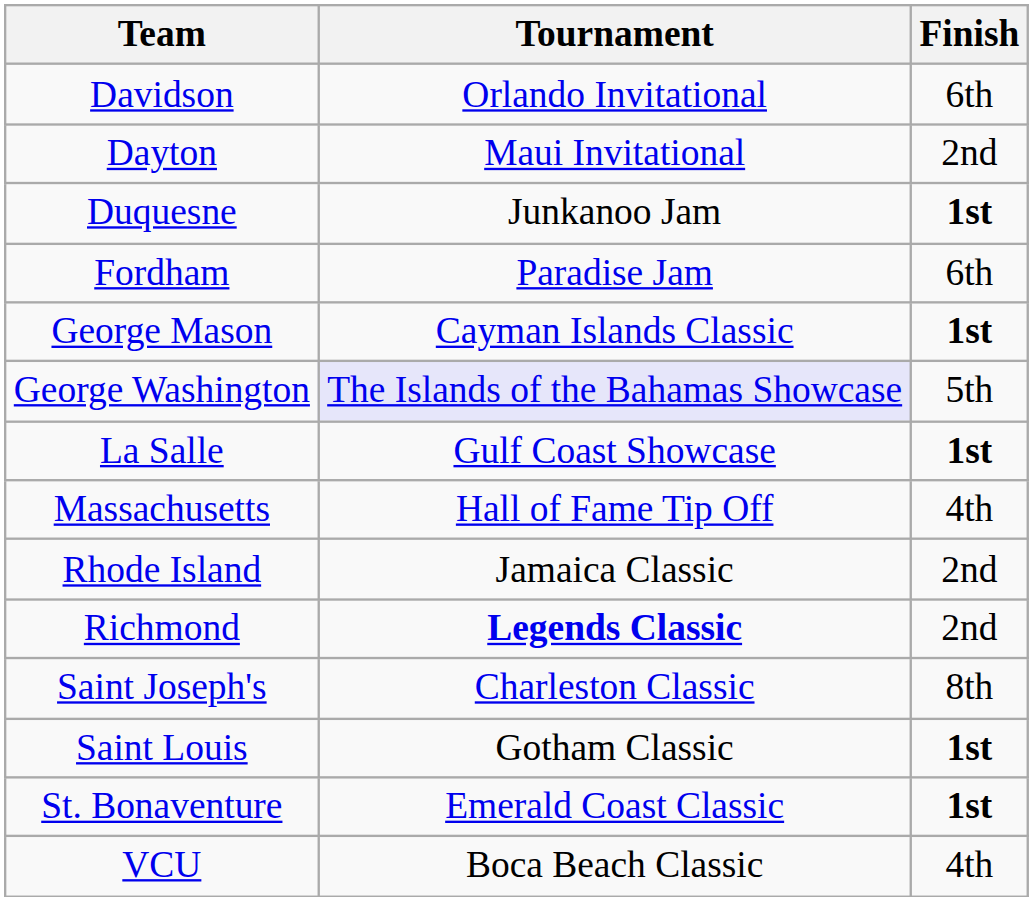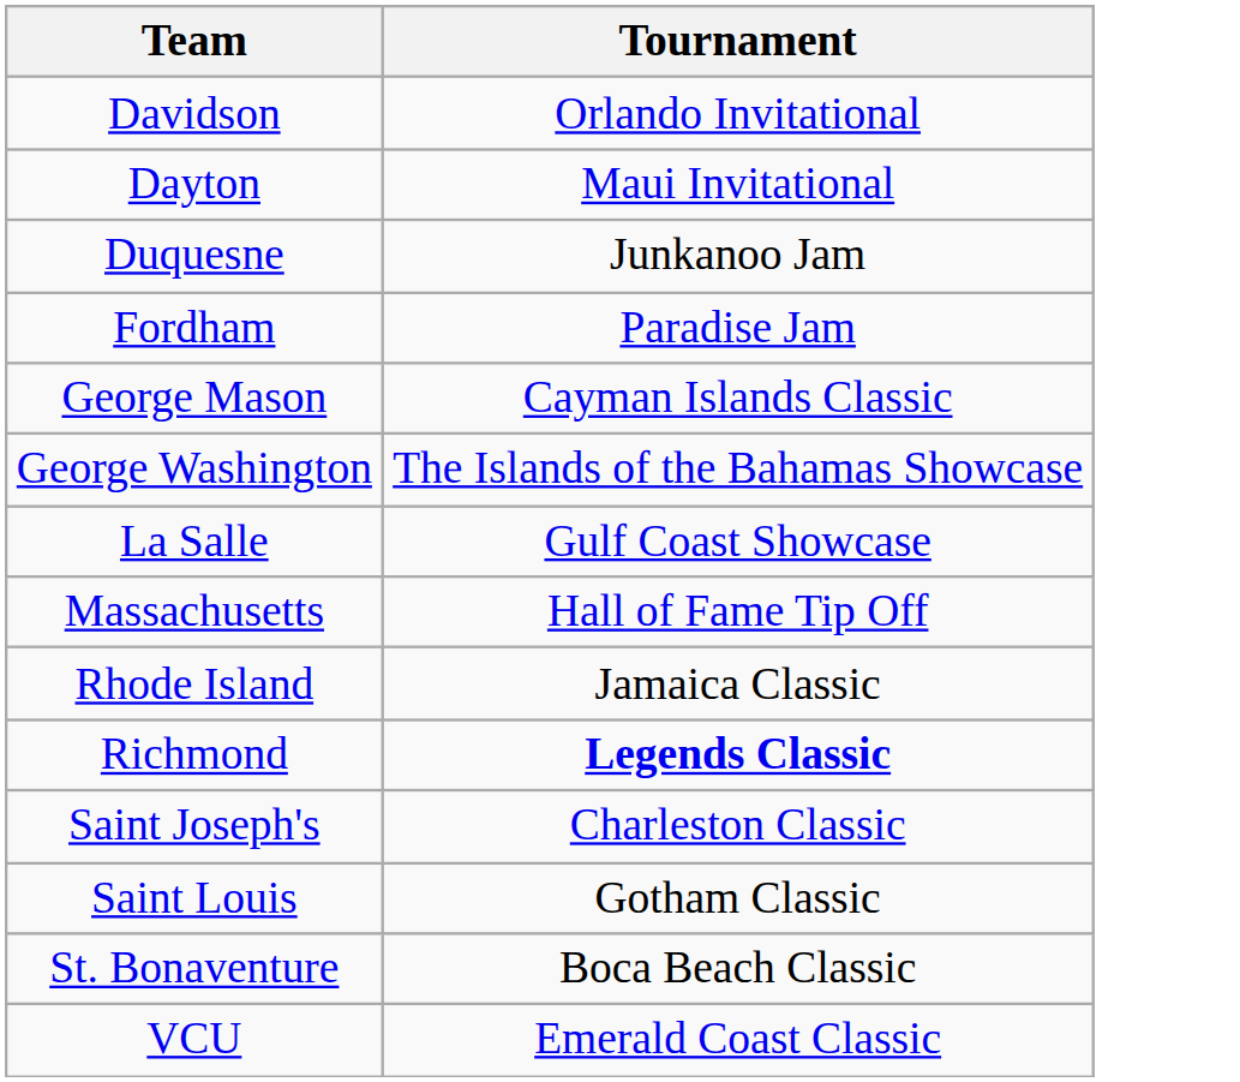- column: Finish | 6th | 2nd | 1st | 6th | 1st | 5th | 1st | 4th | 2nd | 2nd | 8th | 1st | 1st | 4th
George Washington | Tournament: lavender background -> no background
St. Bonaventure | Tournament: Emerald Coast Classic -> Boca Beach Classic
VCU | Tournament: Boca Beach Classic -> Emerald Coast Classic
